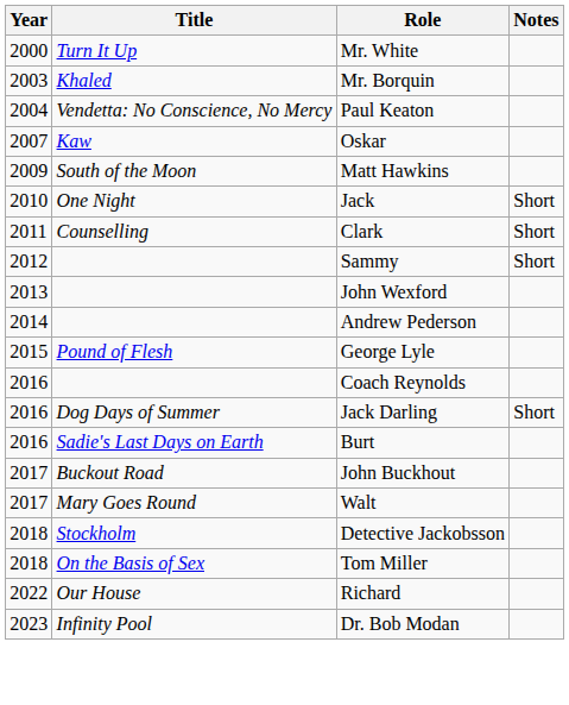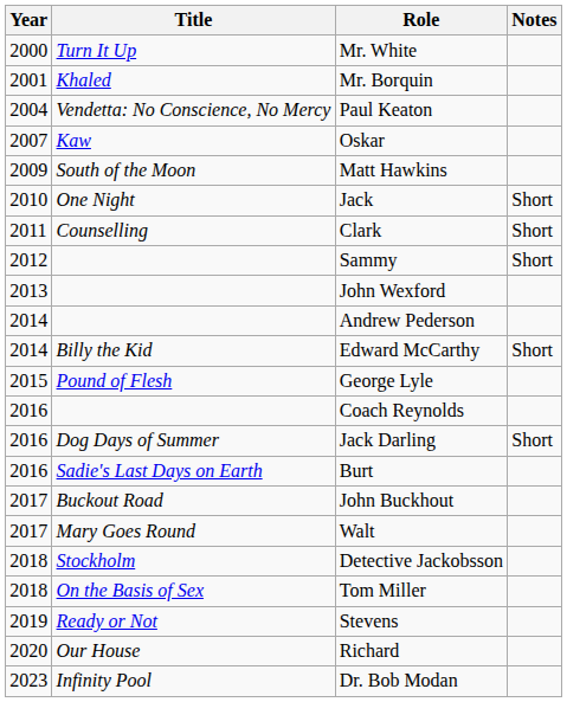Mr. Borquin | Year: 2003 -> 2001
+ row: 2014 | Billy the Kid | Edward McCarthy | Short
+ row: 2019 | Ready or Not | Stevens
Richard | Year: 2022 -> 2020
